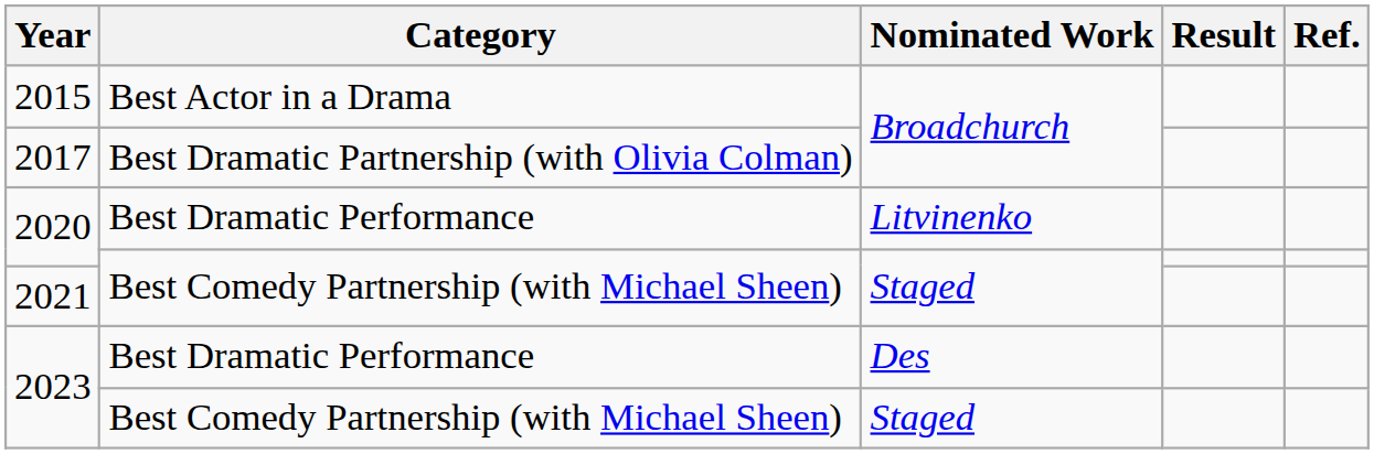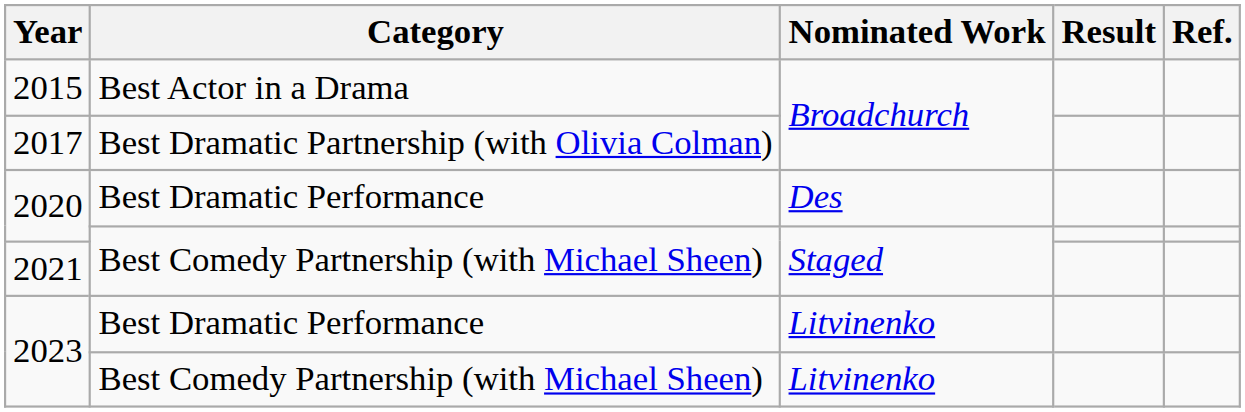2020 / Best Dramatic Performance | Nominated Work: Litvinenko -> Des
2023 / Best Dramatic Performance | Nominated Work: Des -> Litvinenko
2023 / Best Comedy Partnership (with Michael Sheen) | Nominated Work: Staged -> Litvinenko
